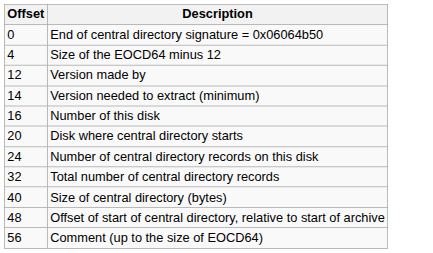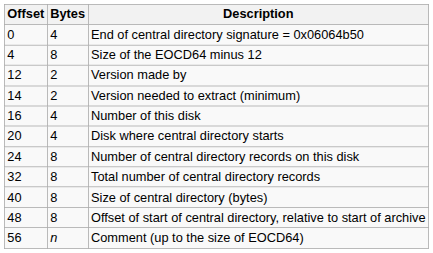+ column: Bytes | 4 | 8 | 2 | 2 | 4 | 4 | 8 | 8 | 8 | 8 | n
